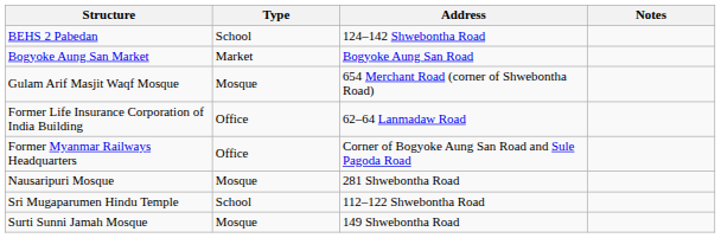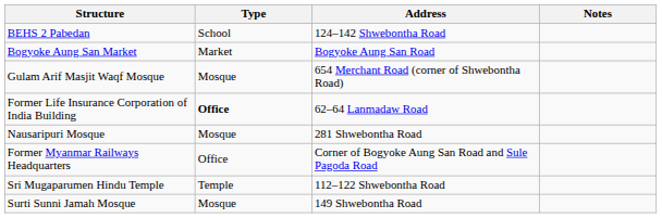Former Life Insurance Corporation of India Building | Type: normal -> bold
rows swapped: Nausaripuri Mosque <-> Former Myanmar Railways Headquarters
Sri Mugaparumen Hindu Temple | Type: School -> Temple
